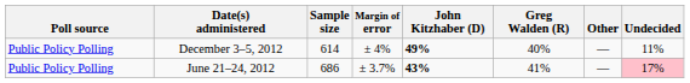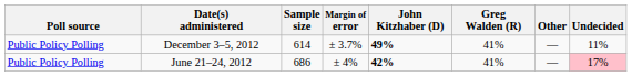December 3–5, 2012 | Margin of error: ± 4% -> ± 3.7%
December 3–5, 2012 | Greg Walden (R): 40% -> 41%
June 21–24, 2012 | Margin of error: ± 3.7% -> ± 4%
June 21–24, 2012 | John Kitzhaber (D): 43% -> 42%
